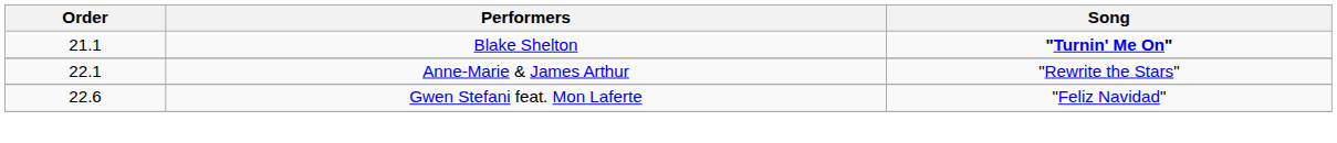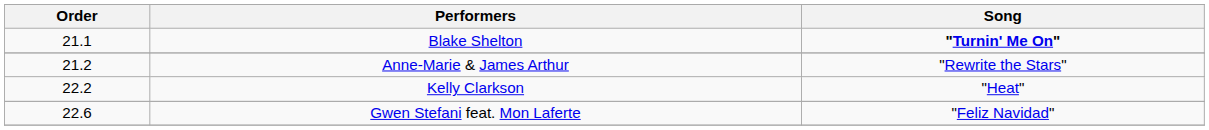Anne-Marie & James Arthur | Order: 22.1 -> 21.2
+ row: 22.2 | Kelly Clarkson | "Heat"
